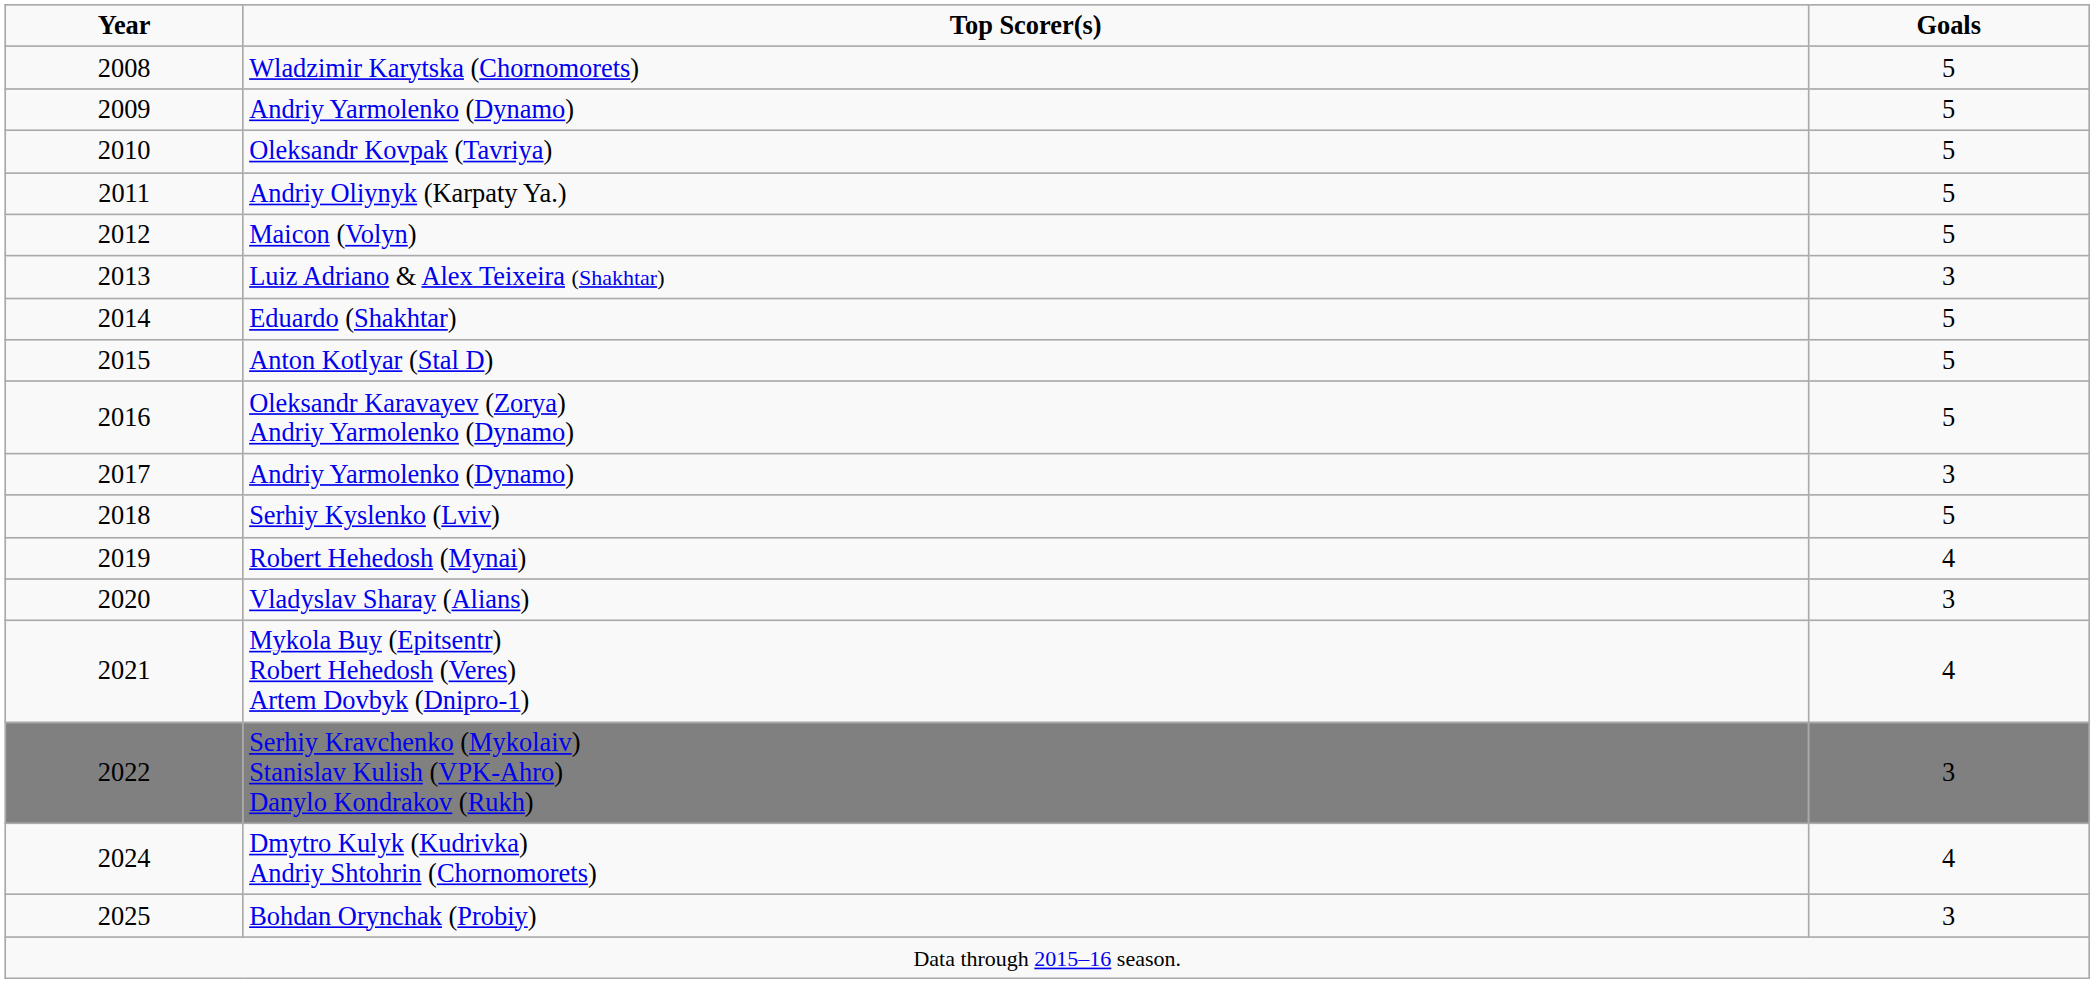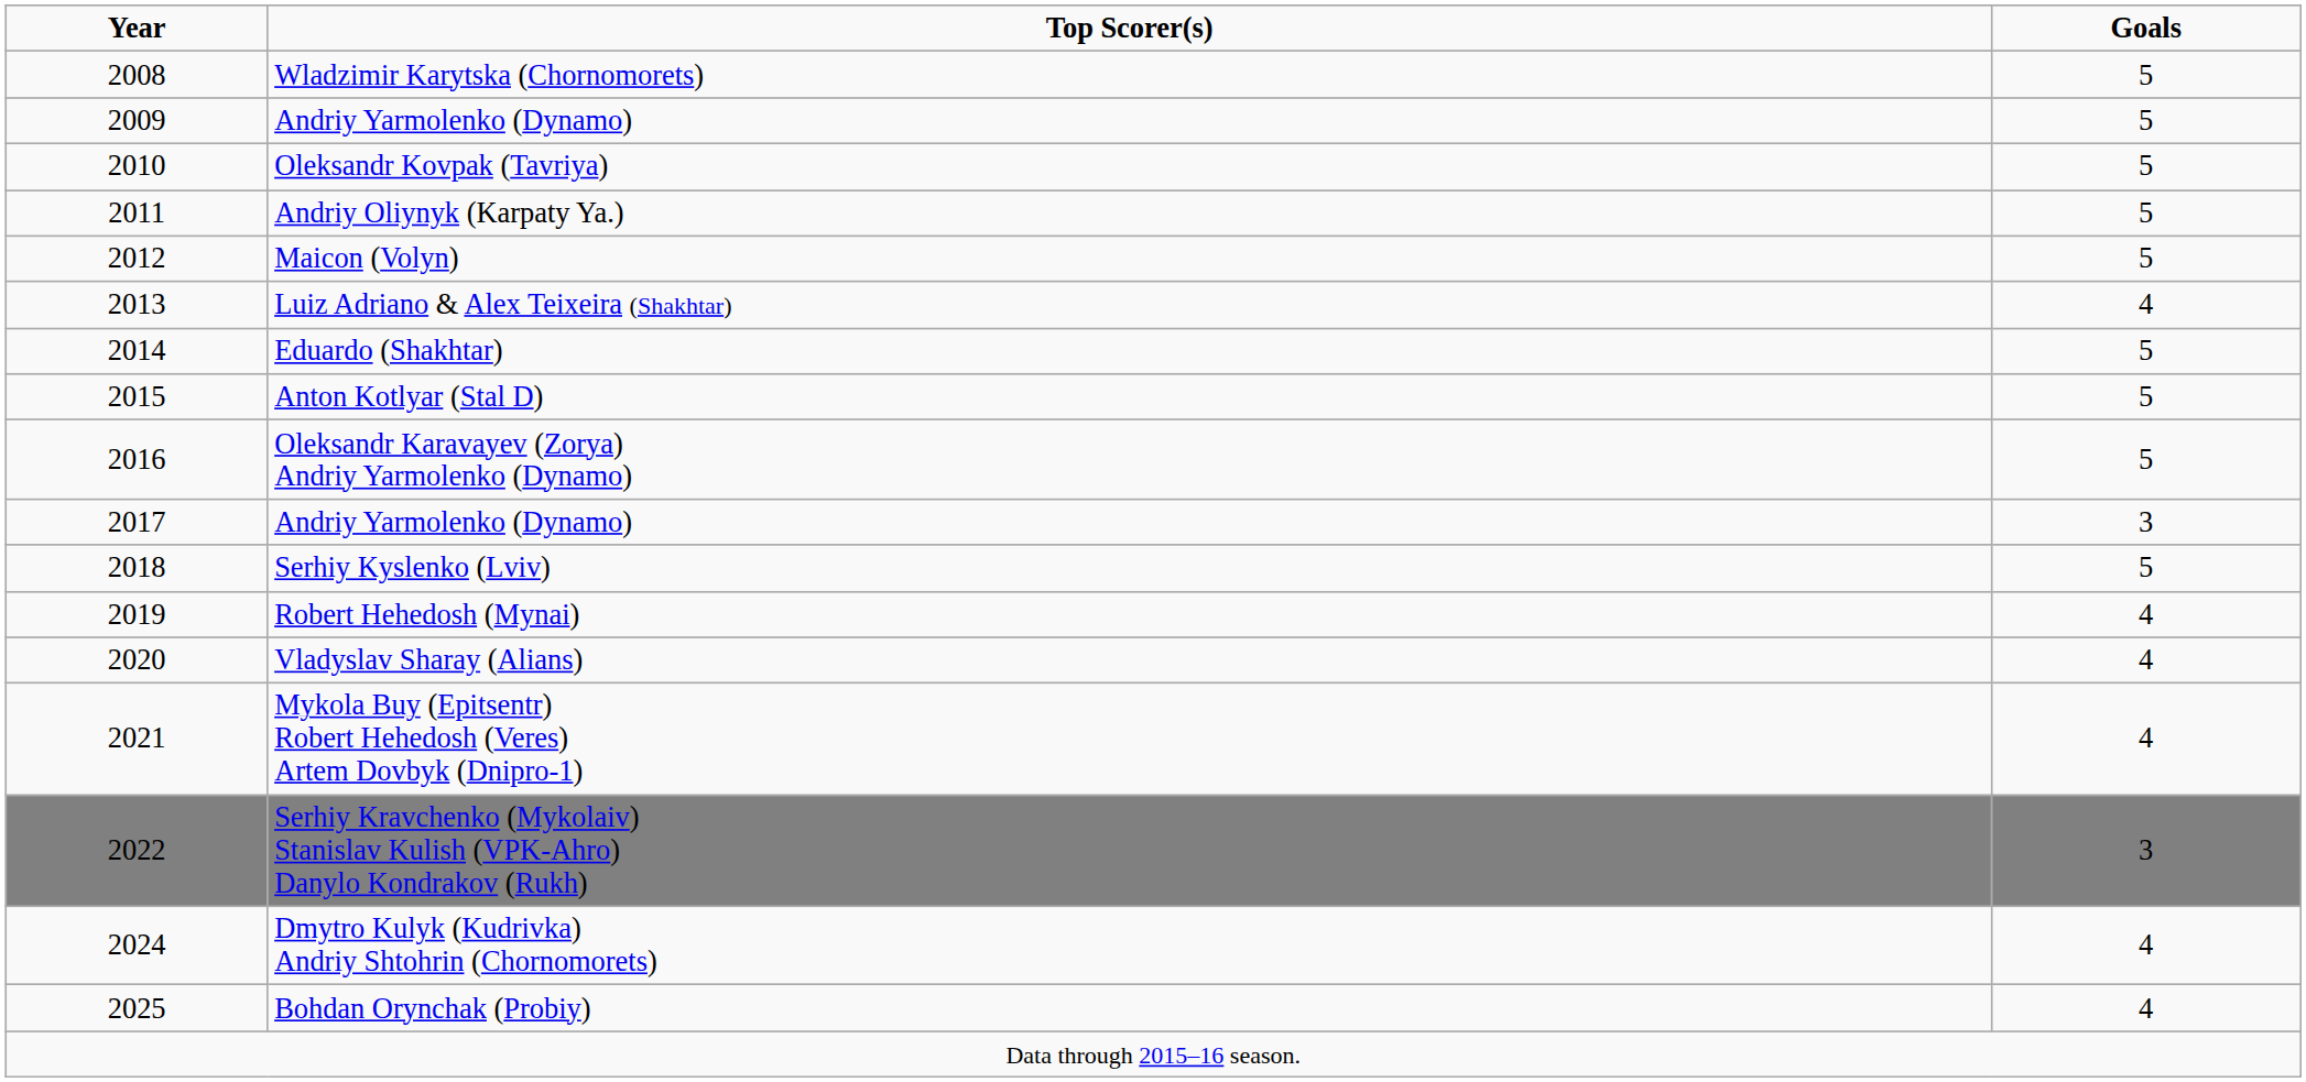Luiz Adriano & Alex Teixeira (Shakhtar) | Goals: 3 -> 4
Vladyslav Sharay (Alians) | Goals: 3 -> 4
Bohdan Orynchak (Probiy) | Goals: 3 -> 4
